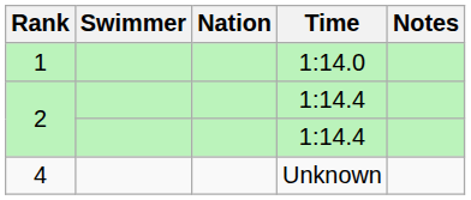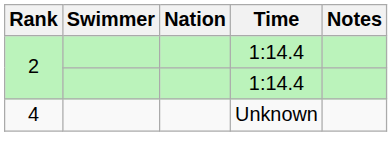- row: 1 | 1:14.0
